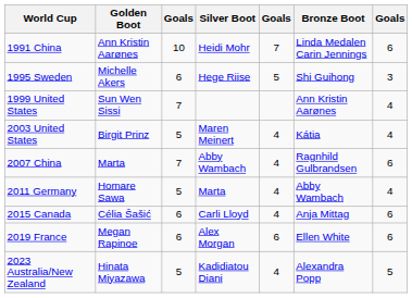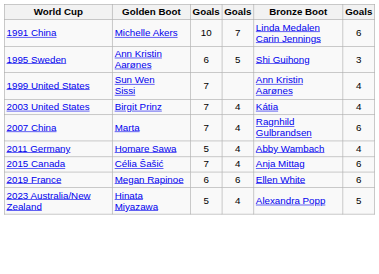- column: Silver Boot | Heidi Mohr | Hege Riise | Maren Meinert | Abby Wambach | Marta | Carli Lloyd | Alex Morgan | Kadidiatou Diani
1991 China | Golden Boot: Ann Kristin Aarønes -> Michelle Akers
1995 Sweden | Golden Boot: Michelle Akers -> Ann Kristin Aarønes
2003 United States | column 3: 5 -> 7
2015 Canada | column 3: 6 -> 7
